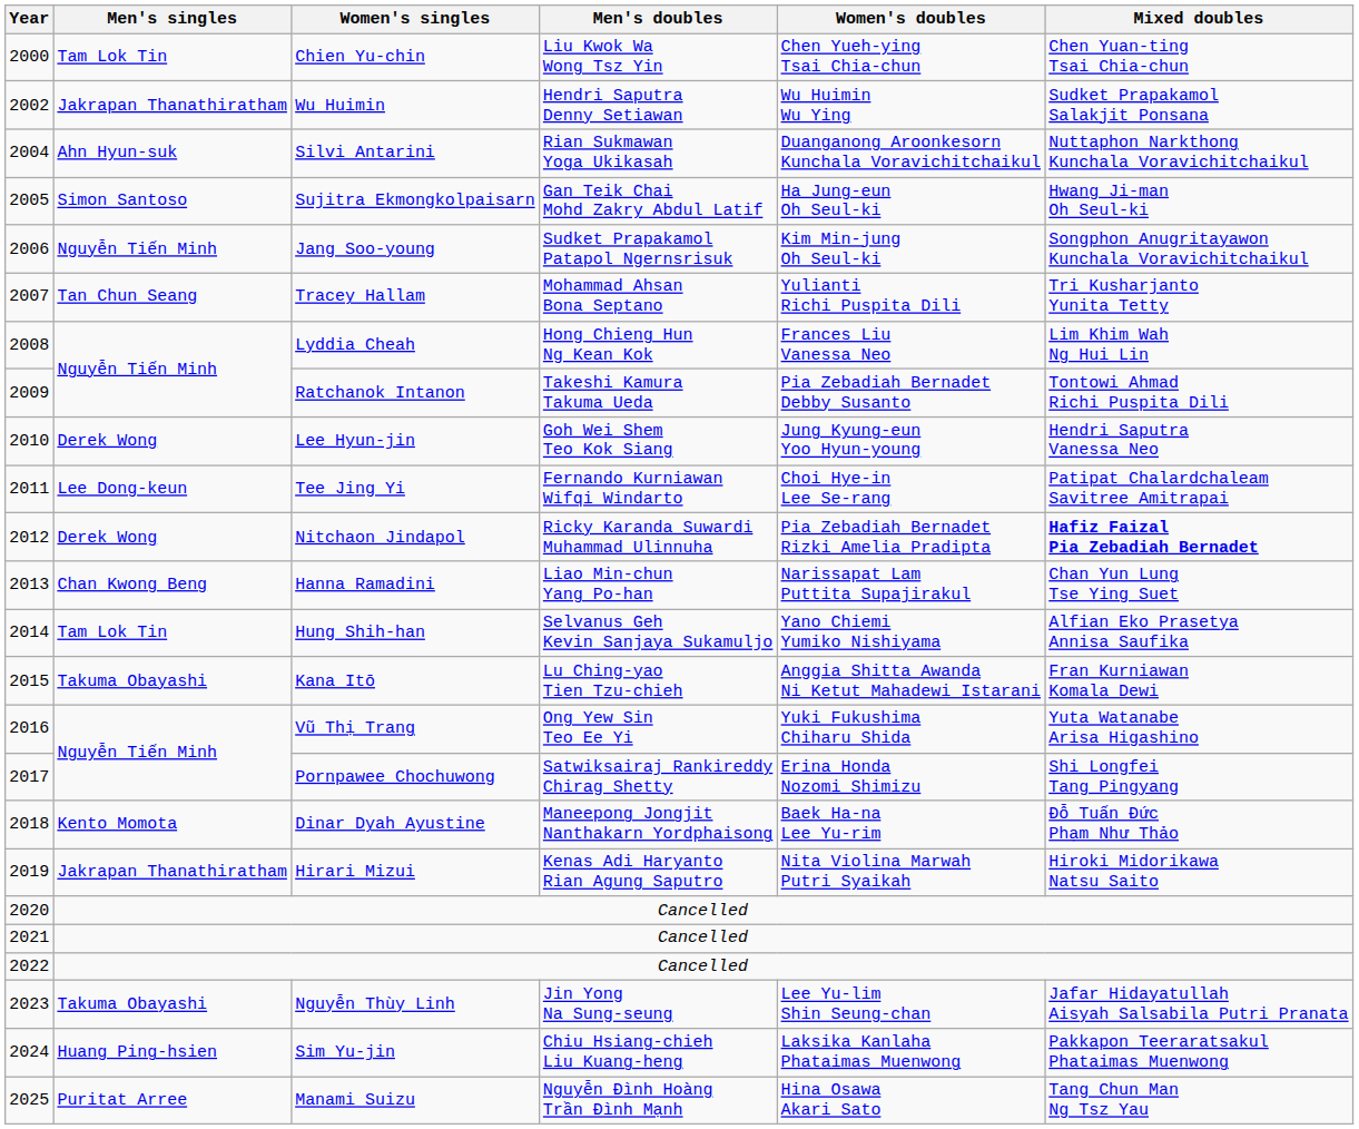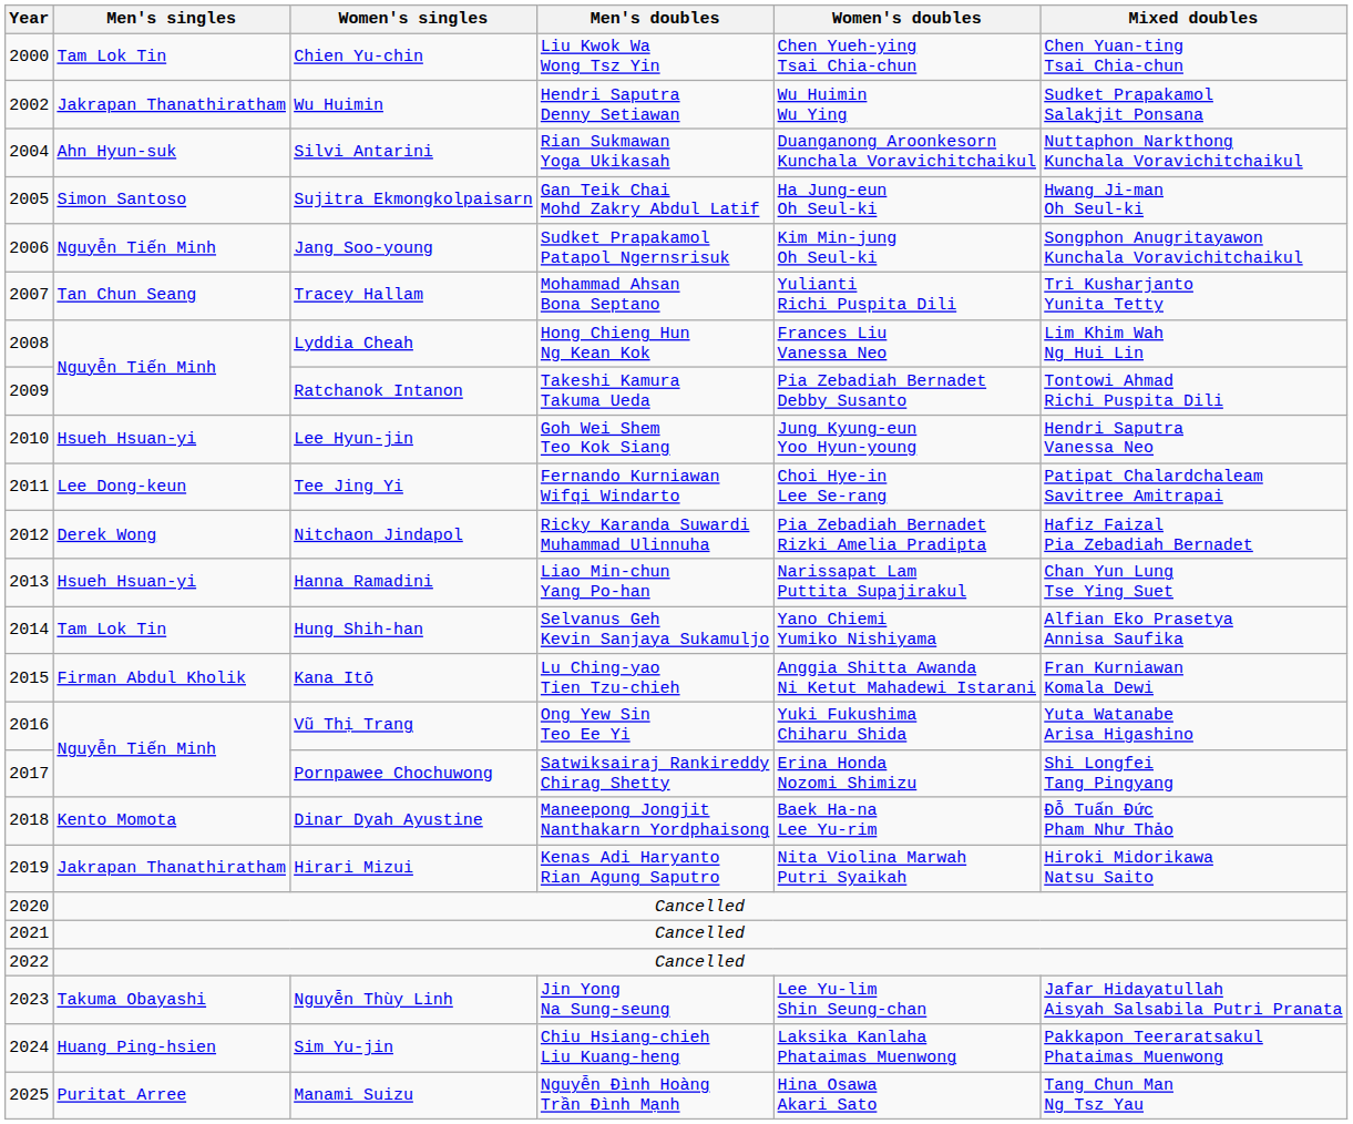Lee Hyun-jin | Men's singles: Derek Wong -> Hsueh Hsuan-yi
Nitchaon Jindapol | Mixed doubles: bold -> normal
Hanna Ramadini | Men's singles: Chan Kwong Beng -> Hsueh Hsuan-yi
Kana Itō | Men's singles: Takuma Obayashi -> Firman Abdul Kholik
